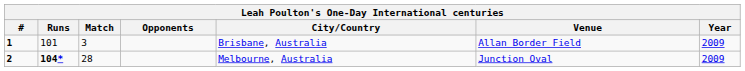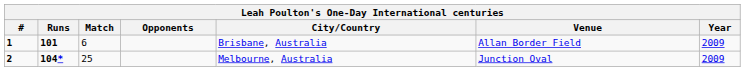1 | Runs: normal -> bold
1 | Match: 3 -> 6
2 | Match: 28 -> 25
